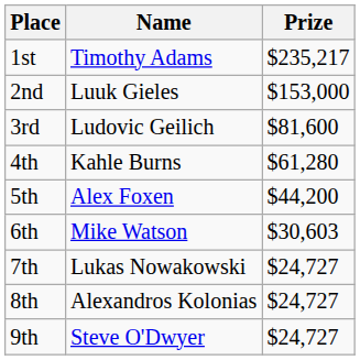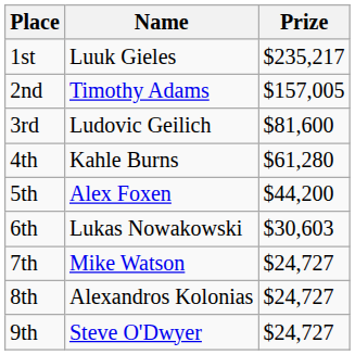1st | Name: Timothy Adams -> Luuk Gieles
2nd | Name: Luuk Gieles -> Timothy Adams
2nd | Prize: $153,000 -> $157,005
6th | Name: Mike Watson -> Lukas Nowakowski
7th | Name: Lukas Nowakowski -> Mike Watson
